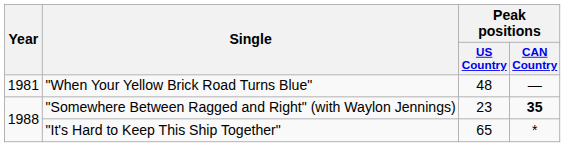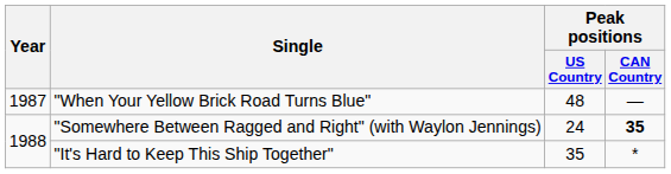"When Your Yellow Brick Road Turns Blue" | Year: 1981 -> 1987
"Somewhere Between Ragged and Right" (with Waylon Jennings) | Peak positions / US Country: 23 -> 24
"It's Hard to Keep This Ship Together" | Peak positions / US Country: 65 -> 35
